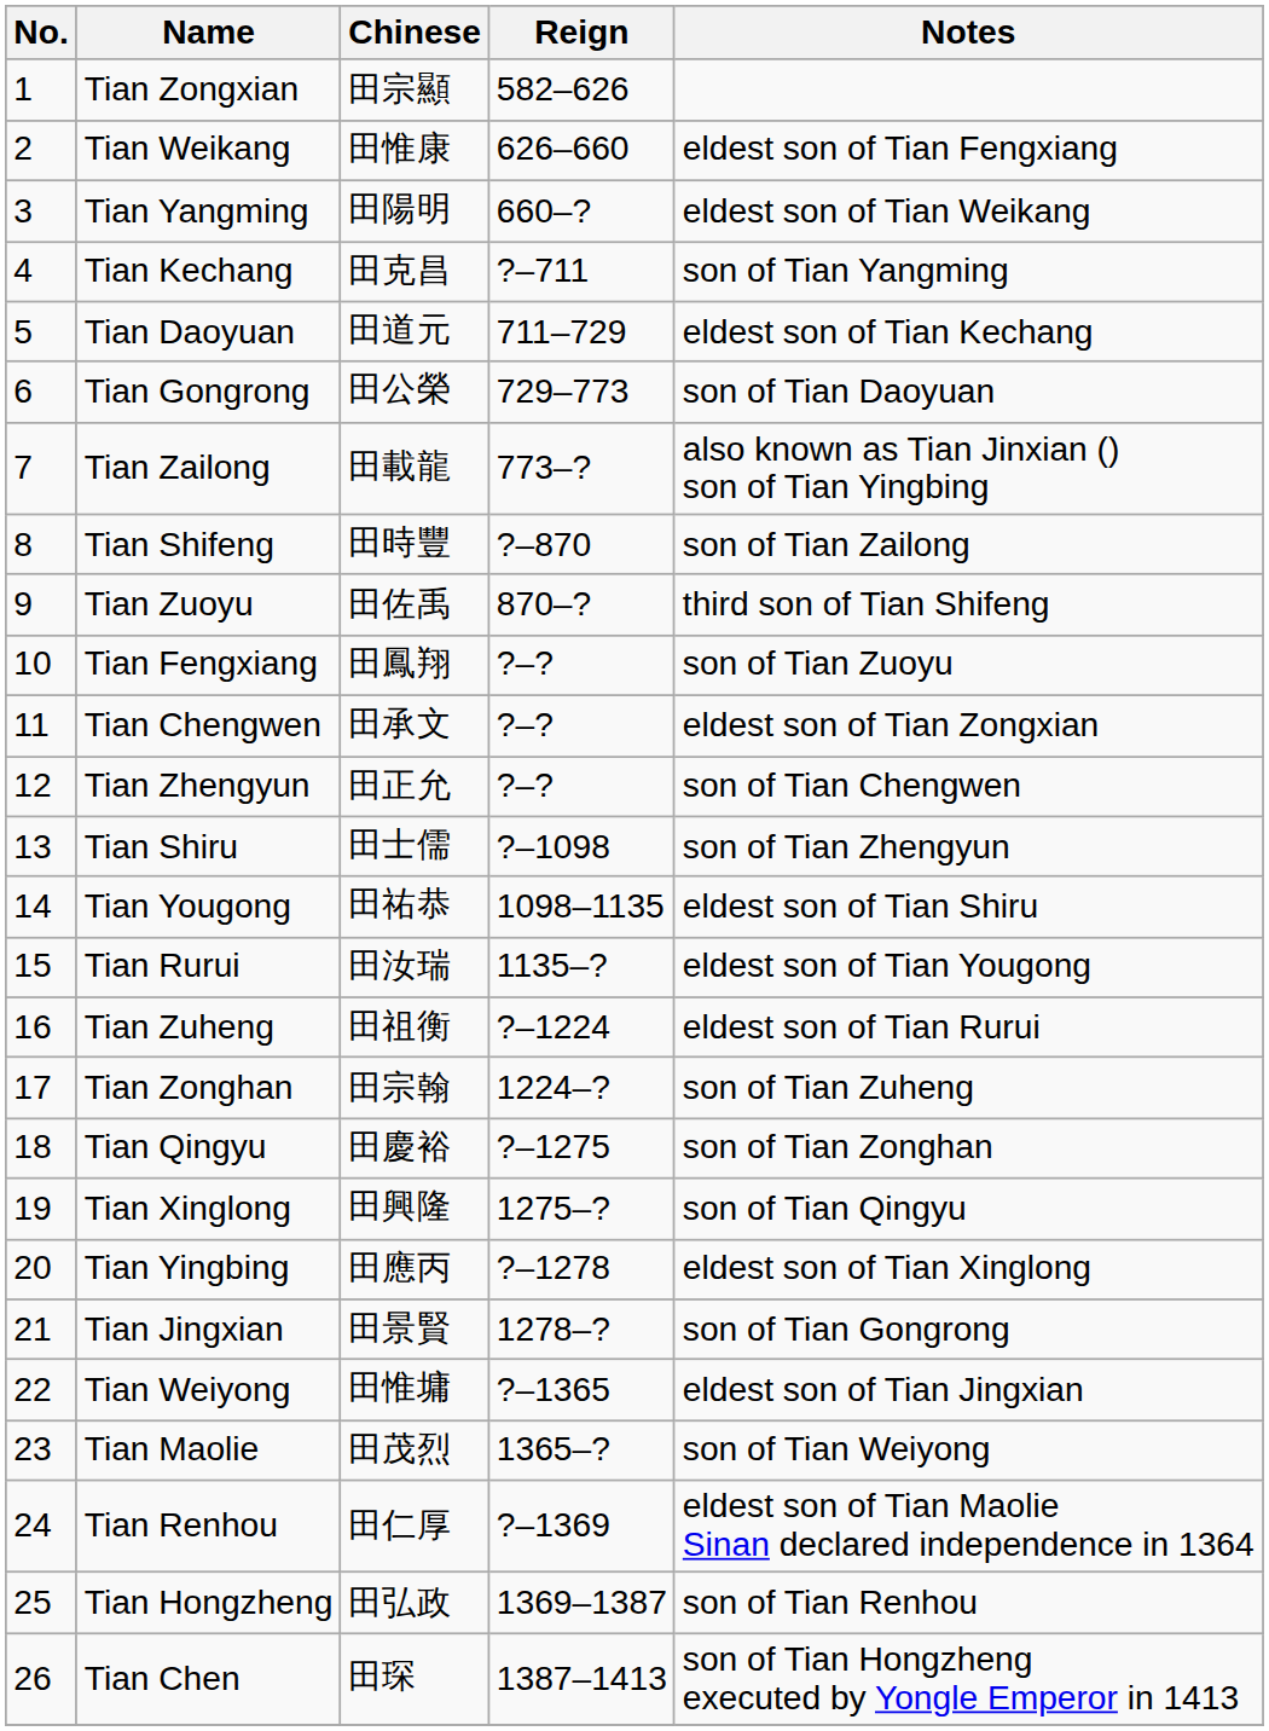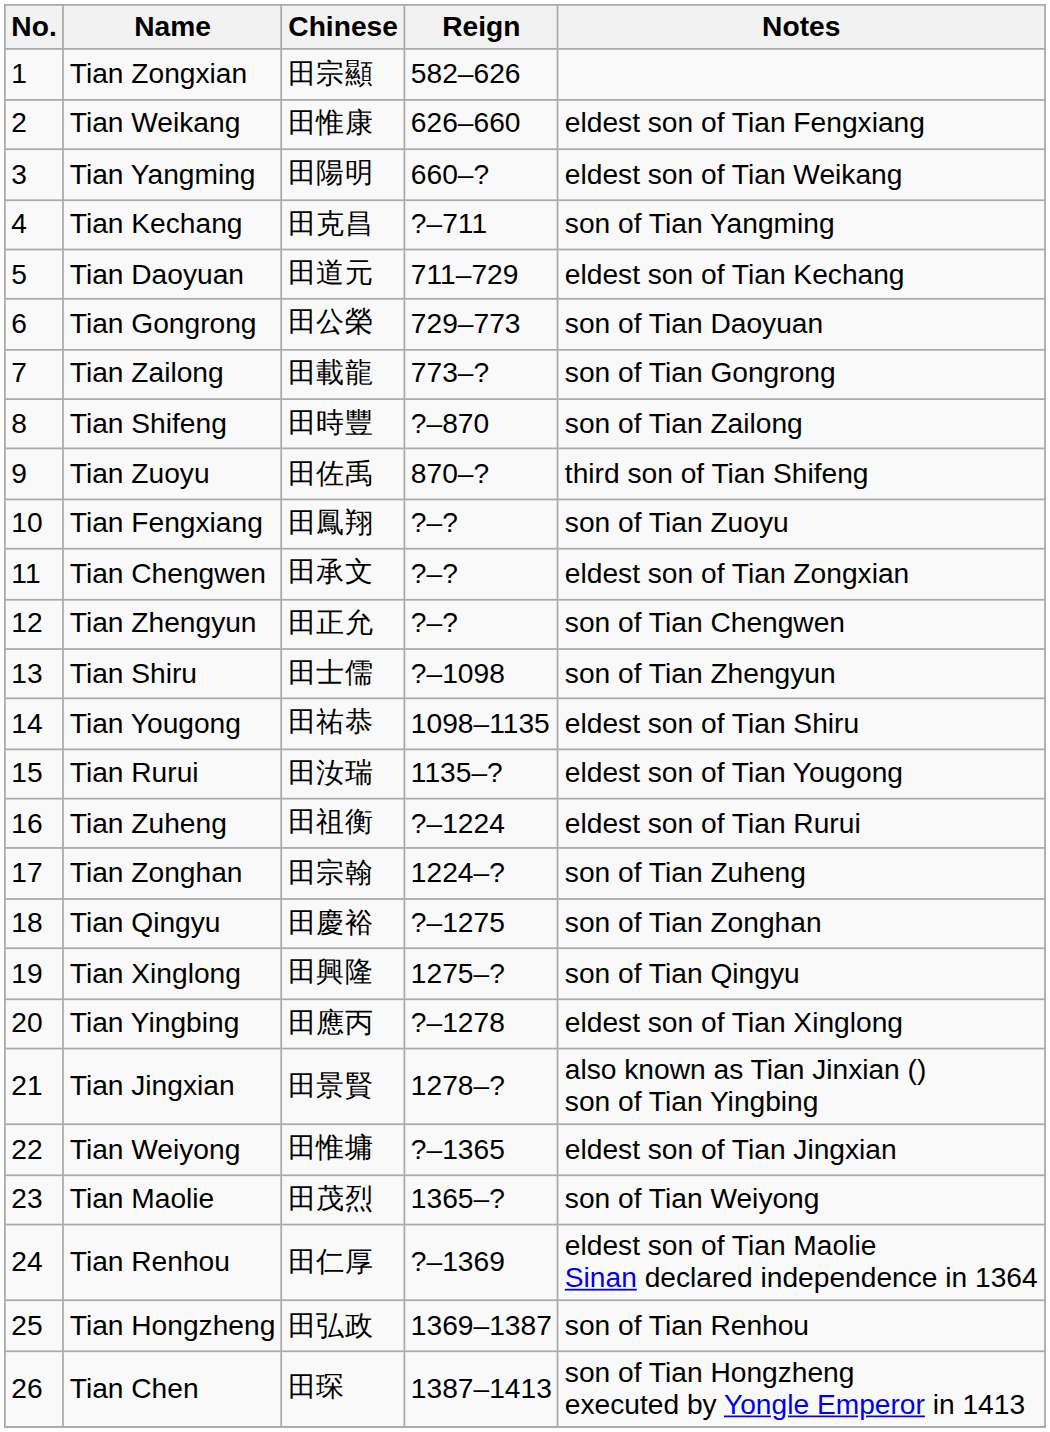Tian Zailong | Notes: also known as Tian Jinxian () son of Tian Yingbing -> son of Tian Gongrong
Tian Jingxian | Notes: son of Tian Gongrong -> also known as Tian Jinxian () son of Tian Yingbing
